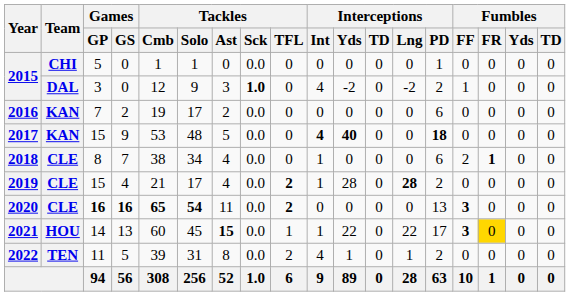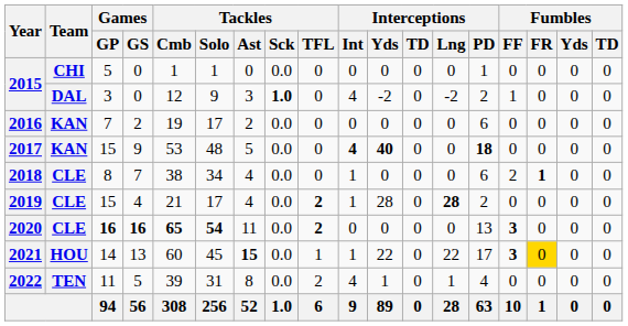2022 | Interceptions / PD: 2 -> 4
